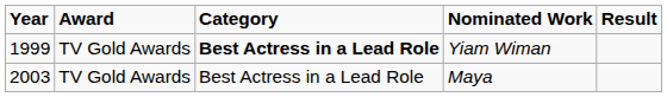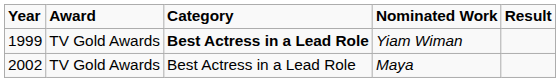Maya | Year: 2003 -> 2002
